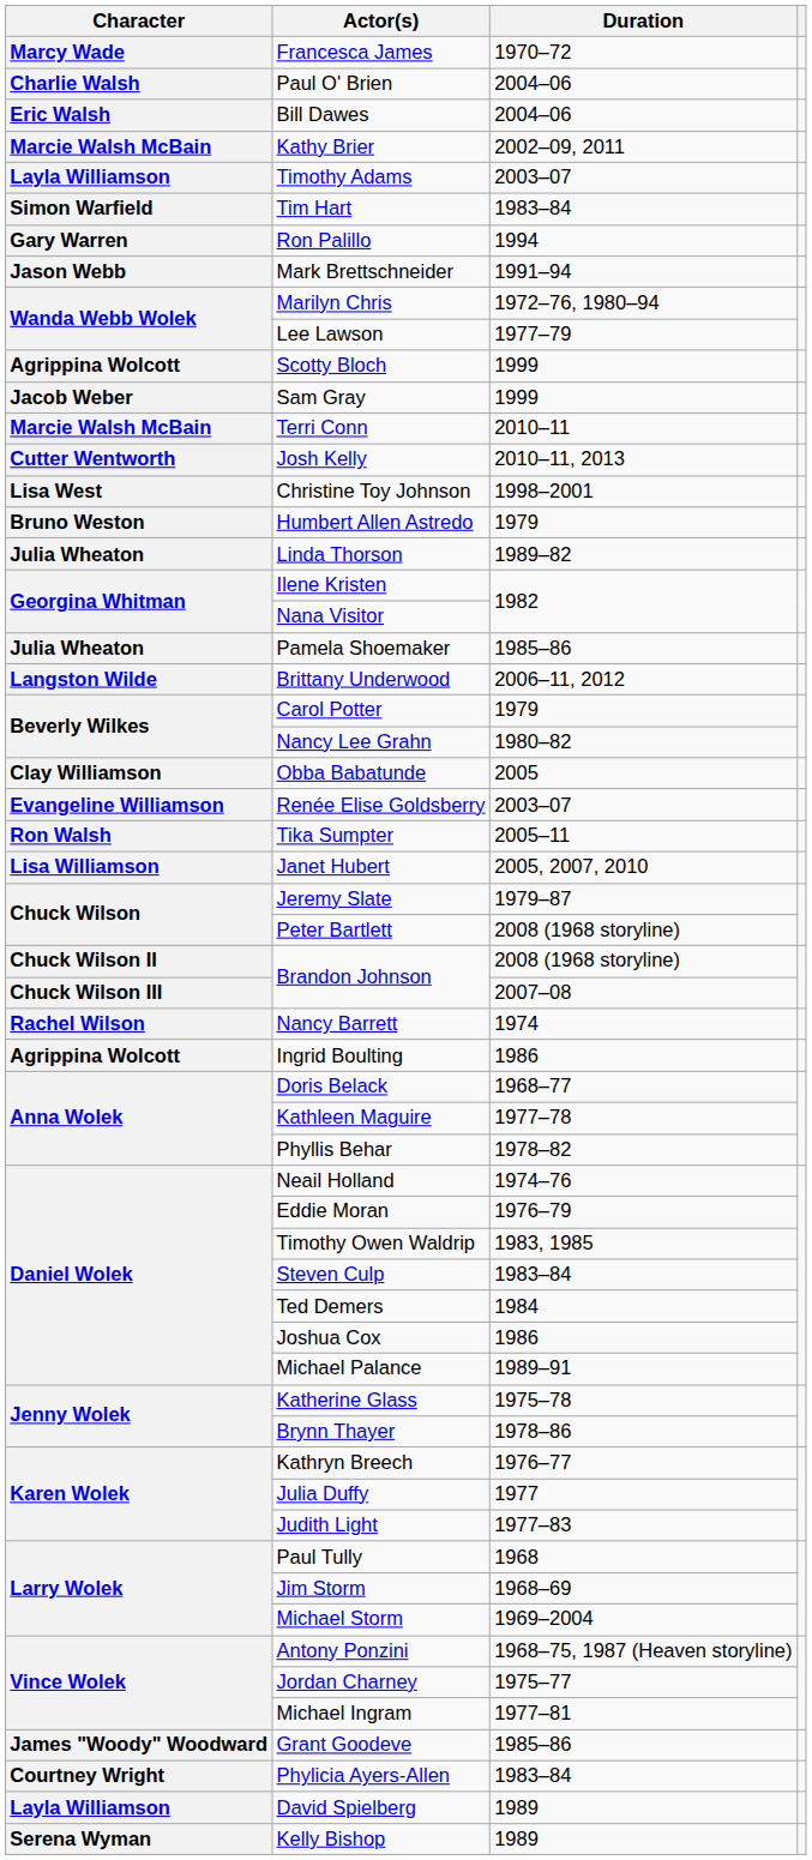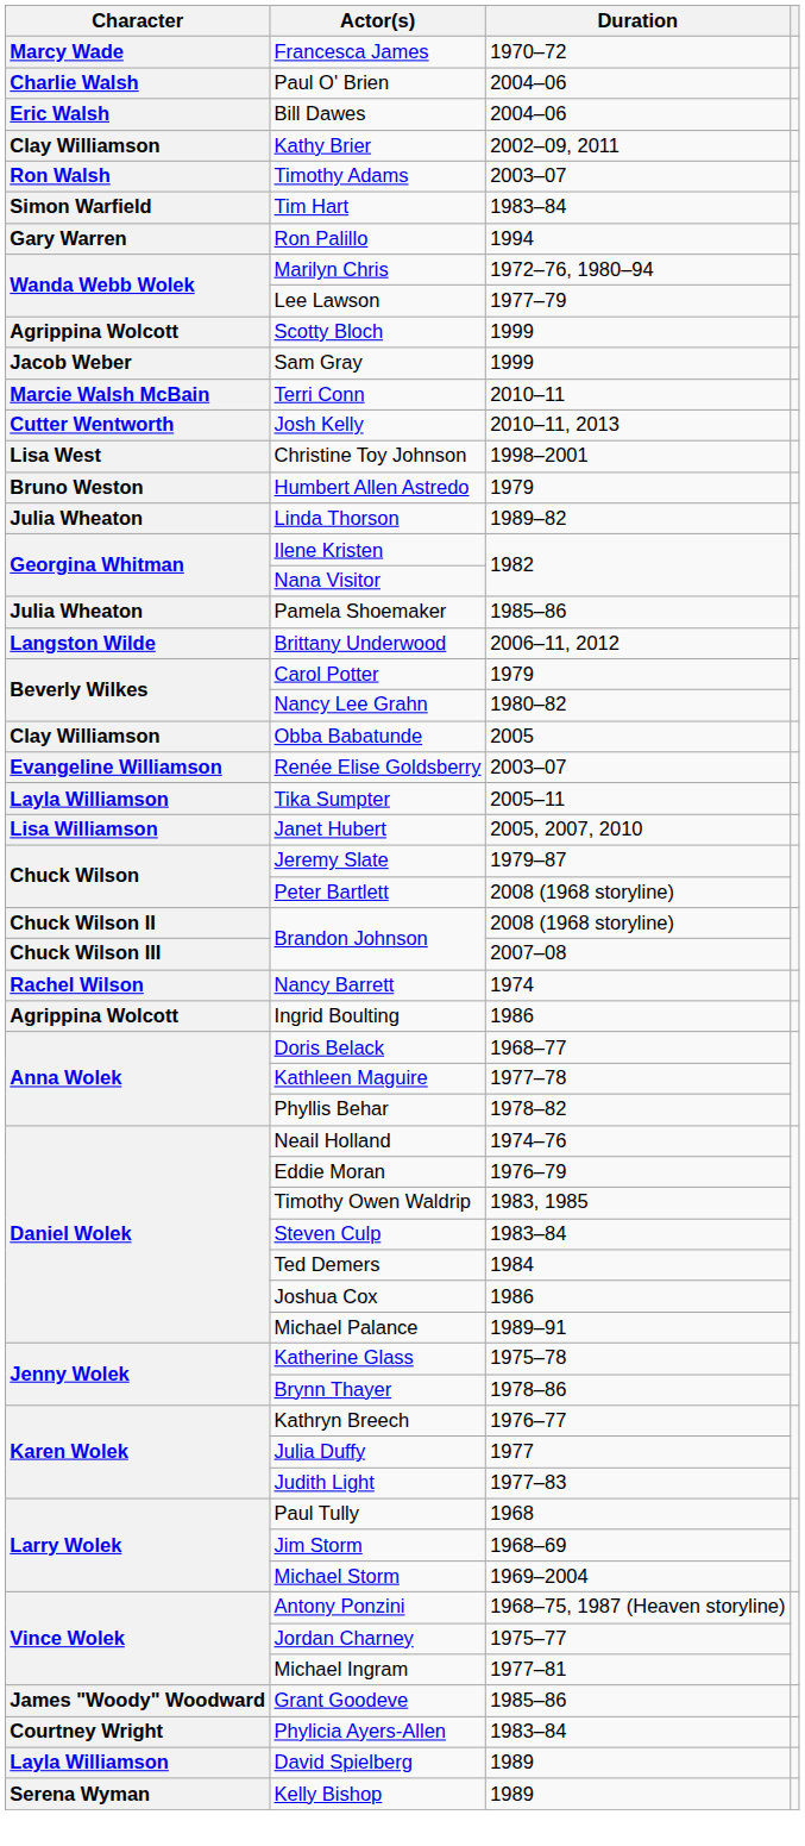Kathy Brier | Character: Marcie Walsh McBain -> Clay Williamson
Timothy Adams | Character: Layla Williamson -> Ron Walsh
- row: Jason Webb | Mark Brettschneider | 1991–94
Tika Sumpter | Character: Ron Walsh -> Layla Williamson
